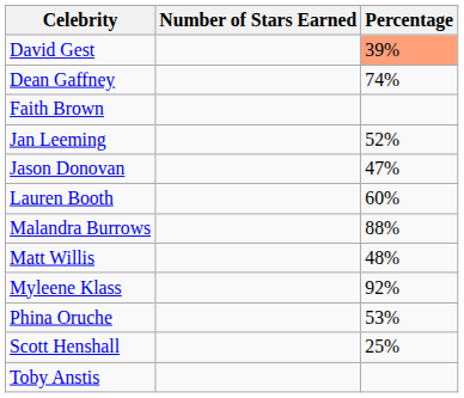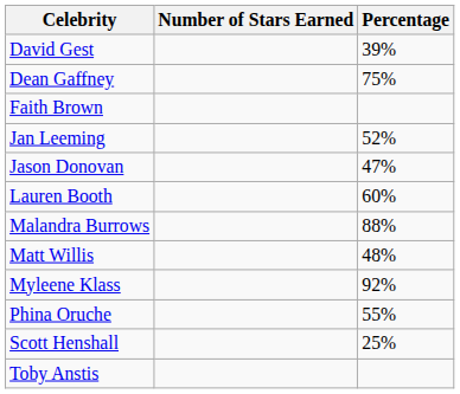David Gest | Percentage: lightsalmon background -> no background
Dean Gaffney | Percentage: 74% -> 75%
Phina Oruche | Percentage: 53% -> 55%
